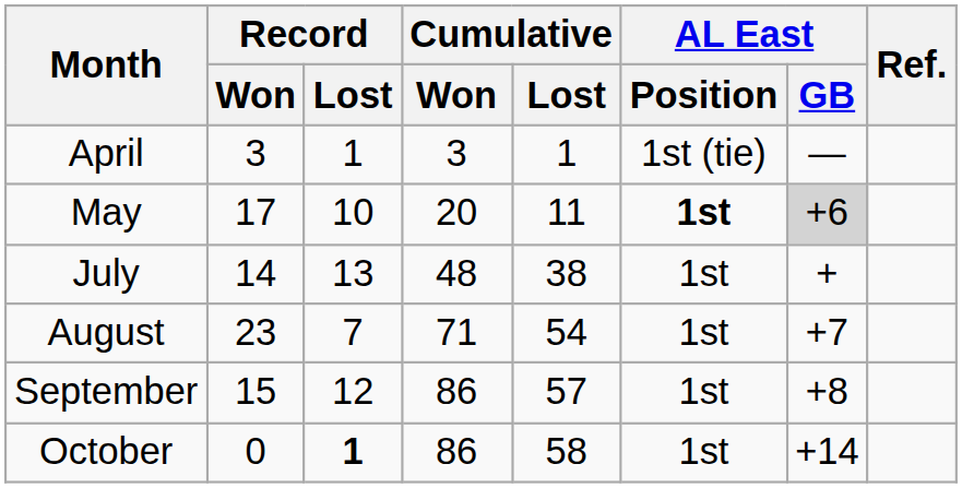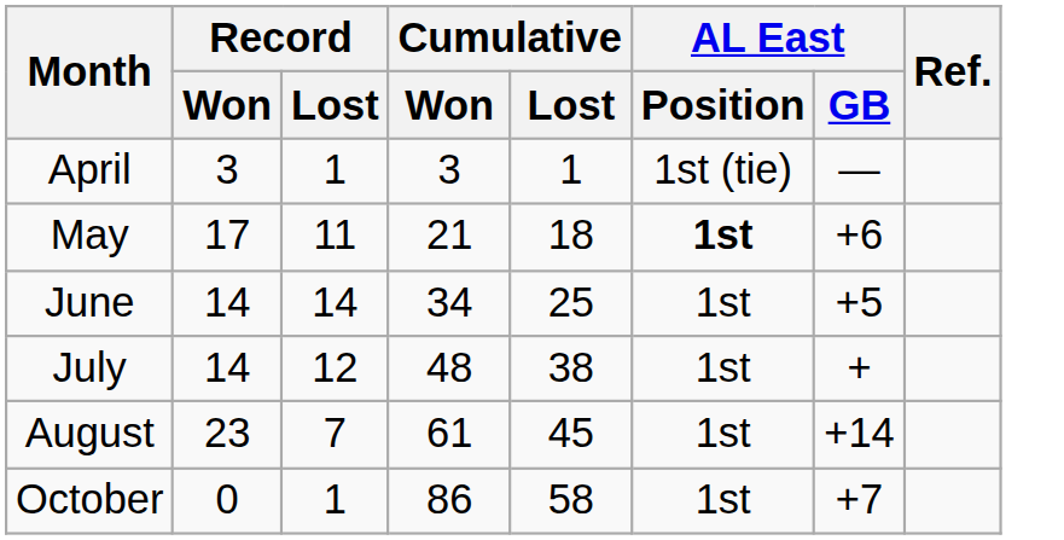May | Record / Lost: 10 -> 11
May | Cumulative / Won: 20 -> 21
May | Cumulative / Lost: 11 -> 18
May | AL East / GB: lightgrey background -> no background
+ row: June | 14 | 14 | 34 | 25 | 1st | +5
July | Record / Lost: 13 -> 12
August | Cumulative / Won: 71 -> 61
August | Cumulative / Lost: 54 -> 45
August | AL East / GB: +7 -> +14
- row: September | 15 | 12 | 86 | 57 | 1st | +8
October | Record / Lost: bold -> normal
October | AL East / GB: +14 -> +7
